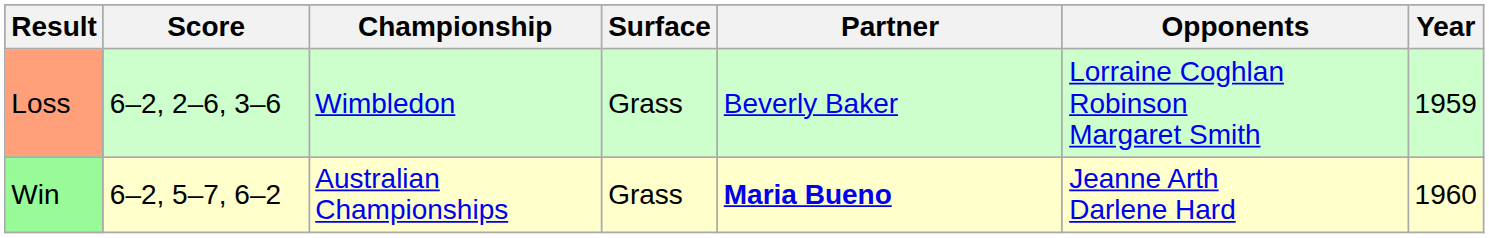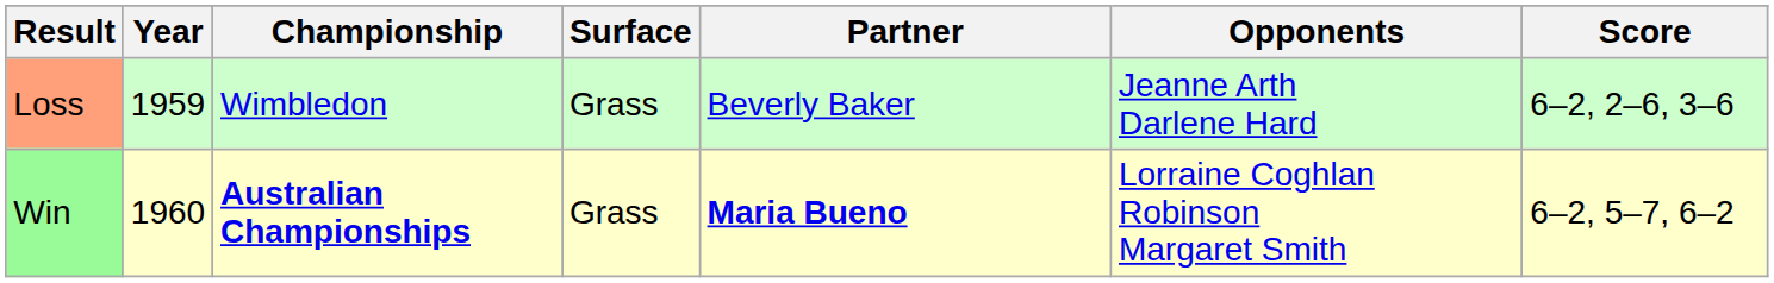columns swapped: Year <-> Score
Loss | Opponents: Lorraine Coghlan Robinson Margaret Smith -> Jeanne Arth Darlene Hard
Win | Championship: normal -> bold
Win | Opponents: Jeanne Arth Darlene Hard -> Lorraine Coghlan Robinson Margaret Smith
